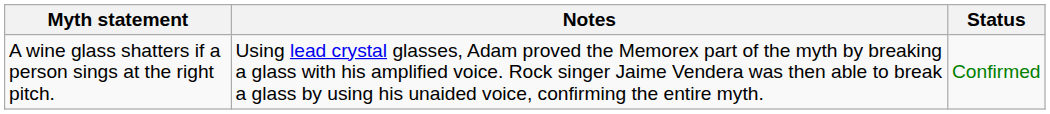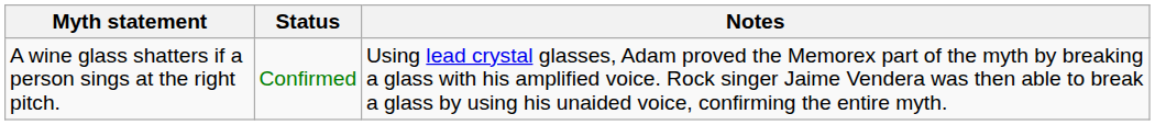columns swapped: Status <-> Notes
